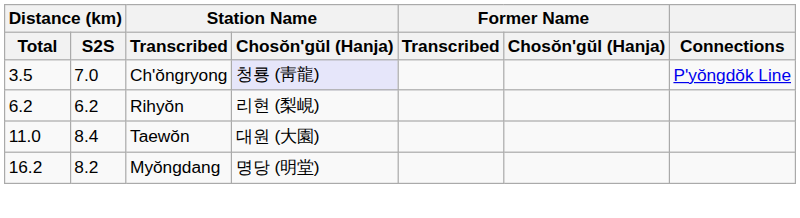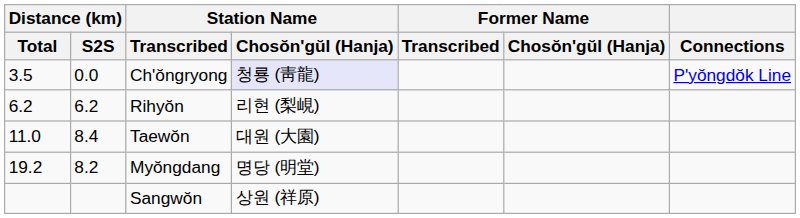Ch'ŏngryong | Distance (km) / S2S: 7.0 -> 0.0
Myŏngdang | Distance (km) / Total: 16.2 -> 19.2
+ row: Sangwŏn | 상원 (祥原)
